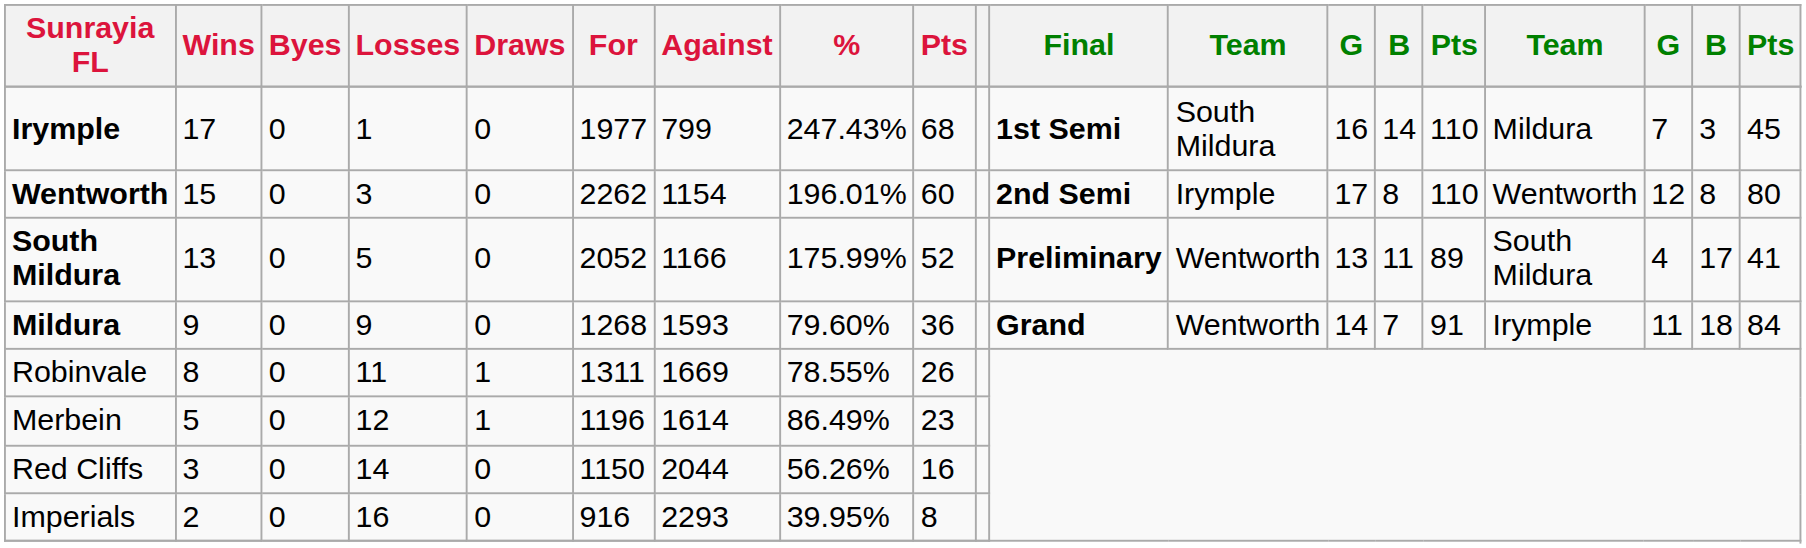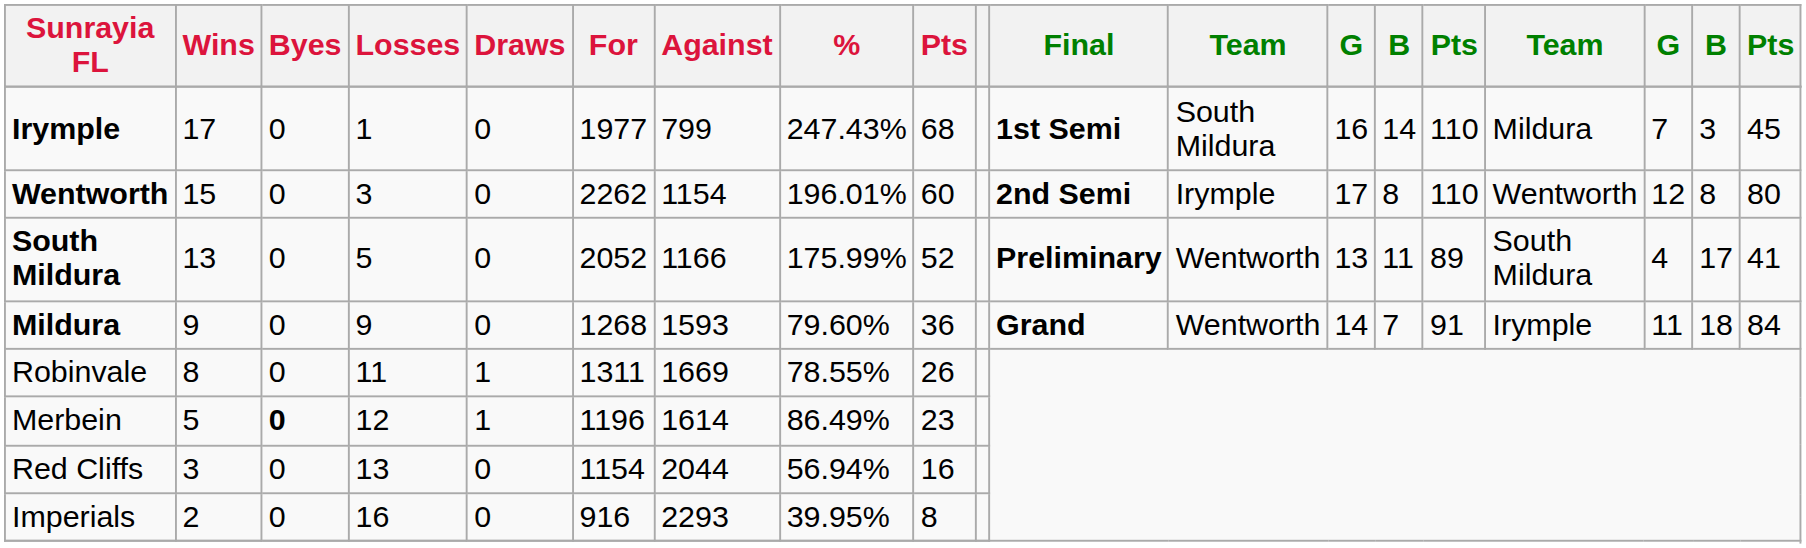Merbein | Byes: normal -> bold
Red Cliffs | Losses: 14 -> 13
Red Cliffs | For: 1150 -> 1154
Red Cliffs | %: 56.26% -> 56.94%
